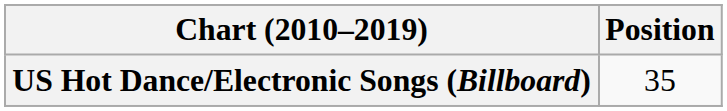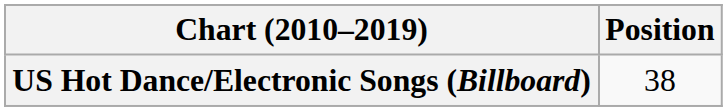US Hot Dance/Electronic Songs (Billboard) | Position: 35 -> 38
